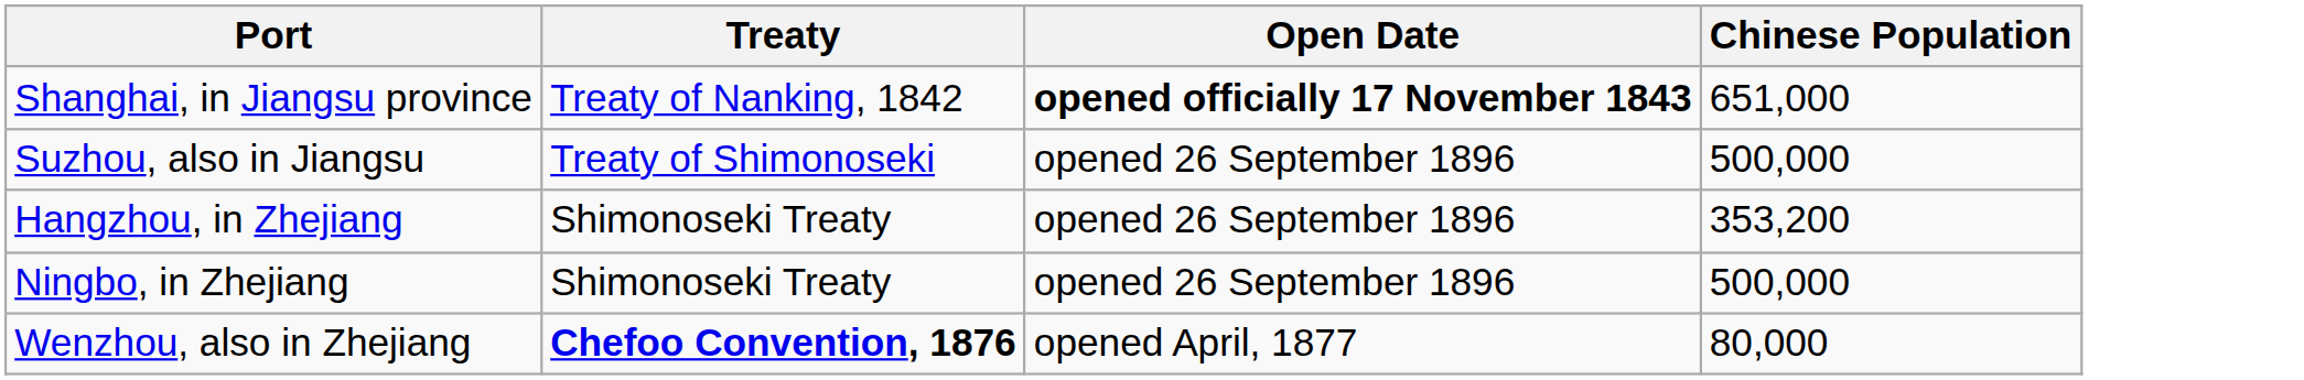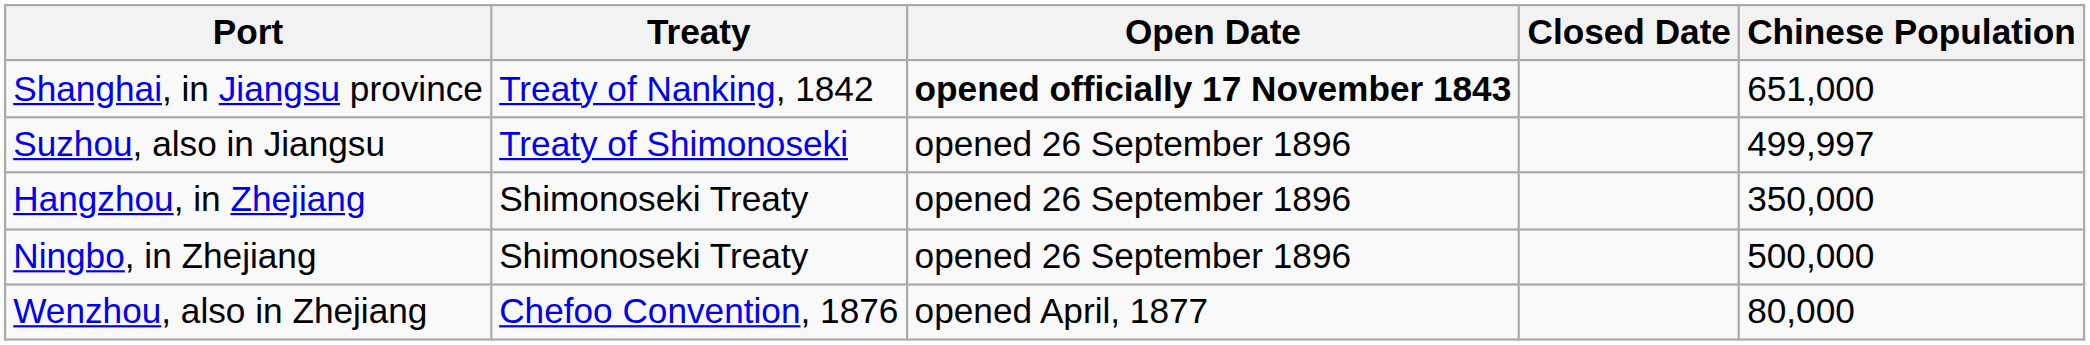+ column: Closed Date
Suzhou, also in Jiangsu | Chinese Population: 500,000 -> 499,997
Hangzhou, in Zhejiang | Chinese Population: 353,200 -> 350,000
Wenzhou, also in Zhejiang | Treaty: bold -> normal
